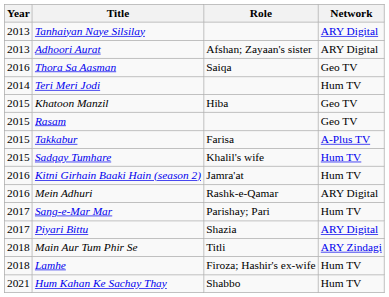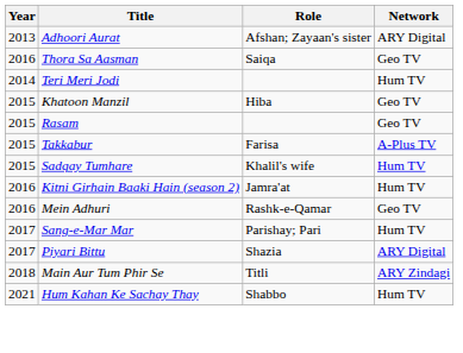- row: 2013 | Tanhaiyan Naye Silsilay | ARY Digital
Mein Adhuri | Network: ARY Digital -> Geo TV
- row: 2018 | Lamhe | Firoza; Hashir's ex-wife | Hum TV
